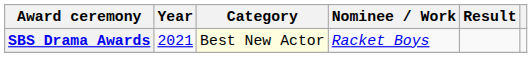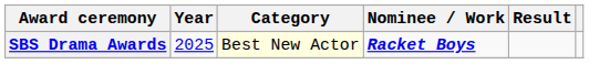SBS Drama Awards | Year: 2021 -> 2025
SBS Drama Awards | Nominee / Work: normal -> bold
